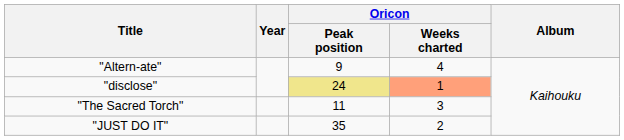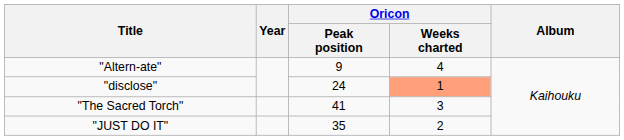"disclose" | Oricon / Peak position: khaki background -> no background
"The Sacred Torch" | Oricon / Peak position: 11 -> 41
